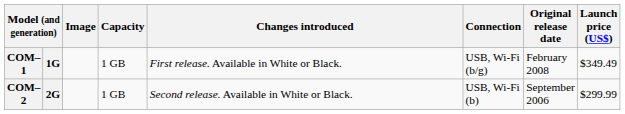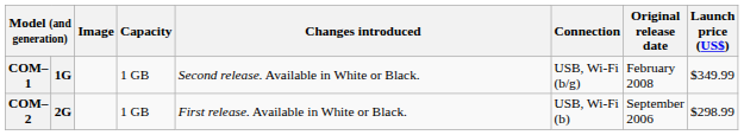COM–1 | Changes introduced: First release. Available in White or Black. -> Second release. Available in White or Black.
COM–1 | Launch price (US$): $349.49 -> $349.99
COM–2 | Changes introduced: Second release. Available in White or Black. -> First release. Available in White or Black.
COM–2 | Launch price (US$): $299.99 -> $298.99
